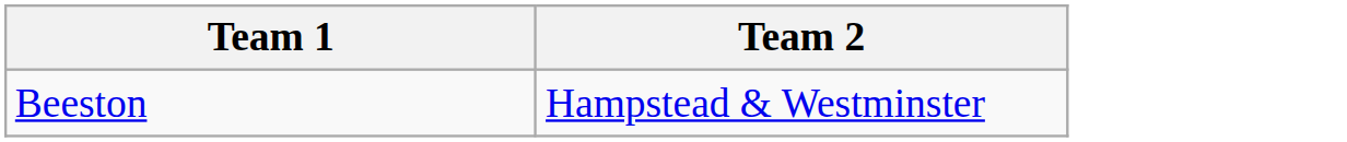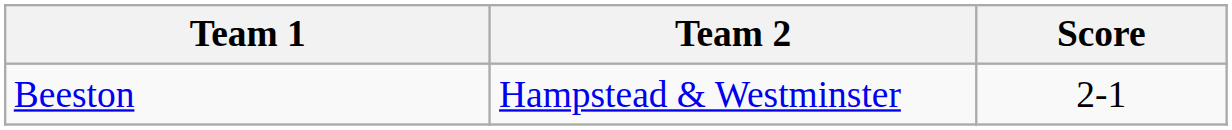+ column: Score | 2-1
